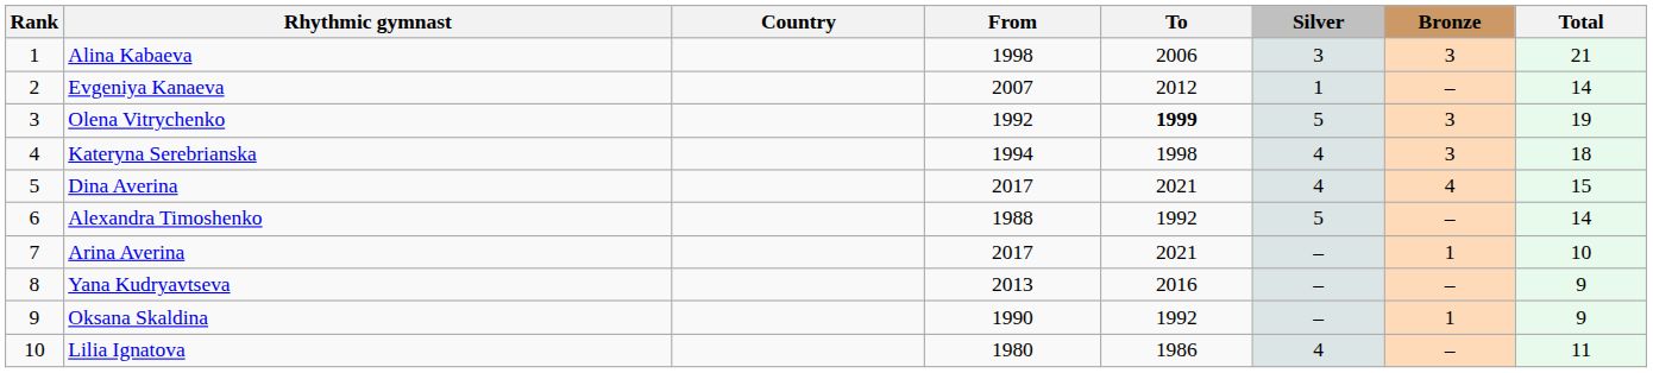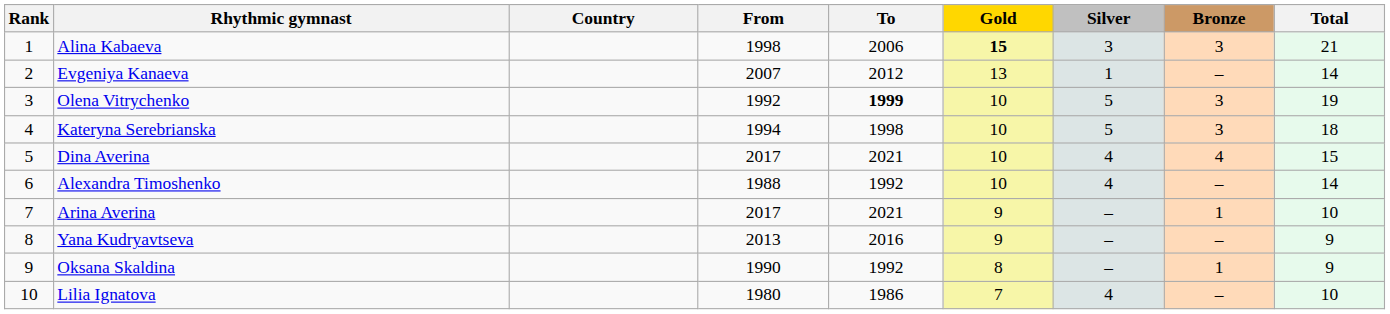+ column: Gold | 15 | 13 | 10 | 10 | 10 | 10 | 9 | 9 | 8 | 7
Kateryna Serebrianska | Silver: 4 -> 5
Alexandra Timoshenko | Silver: 5 -> 4
Lilia Ignatova | Total: 11 -> 10
